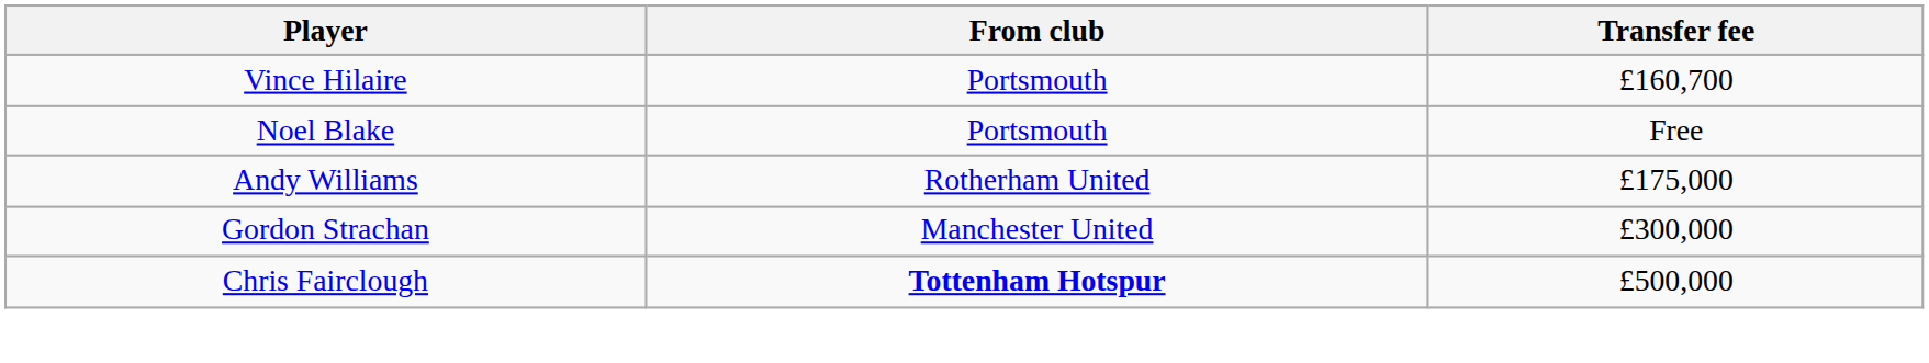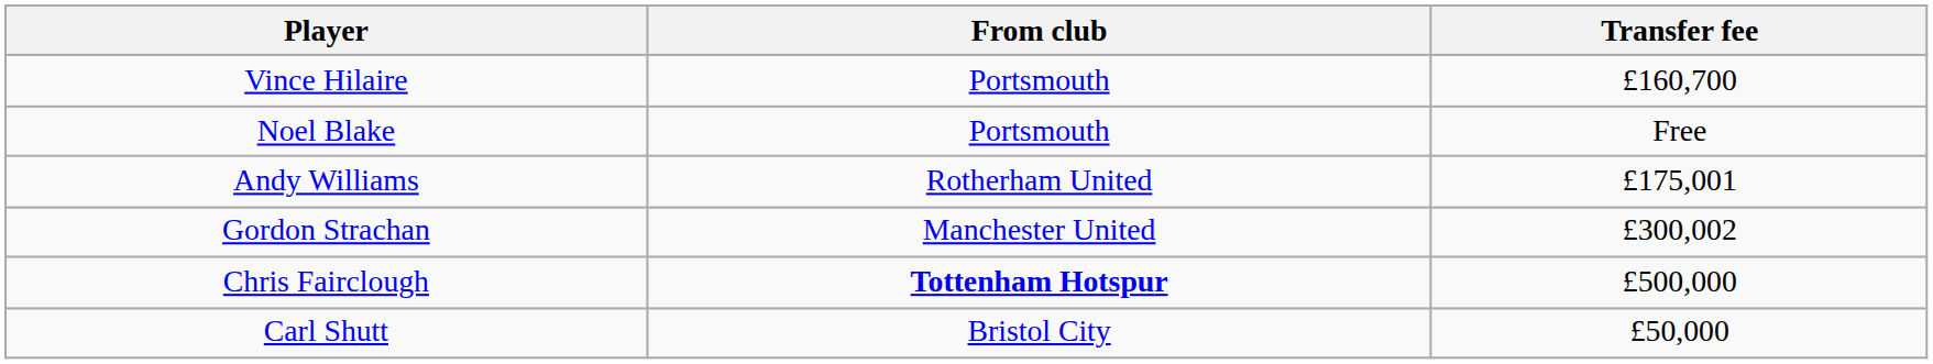Andy Williams | Transfer fee: £175,000 -> £175,001
Gordon Strachan | Transfer fee: £300,000 -> £300,002
+ row: Carl Shutt | Bristol City | £50,000
